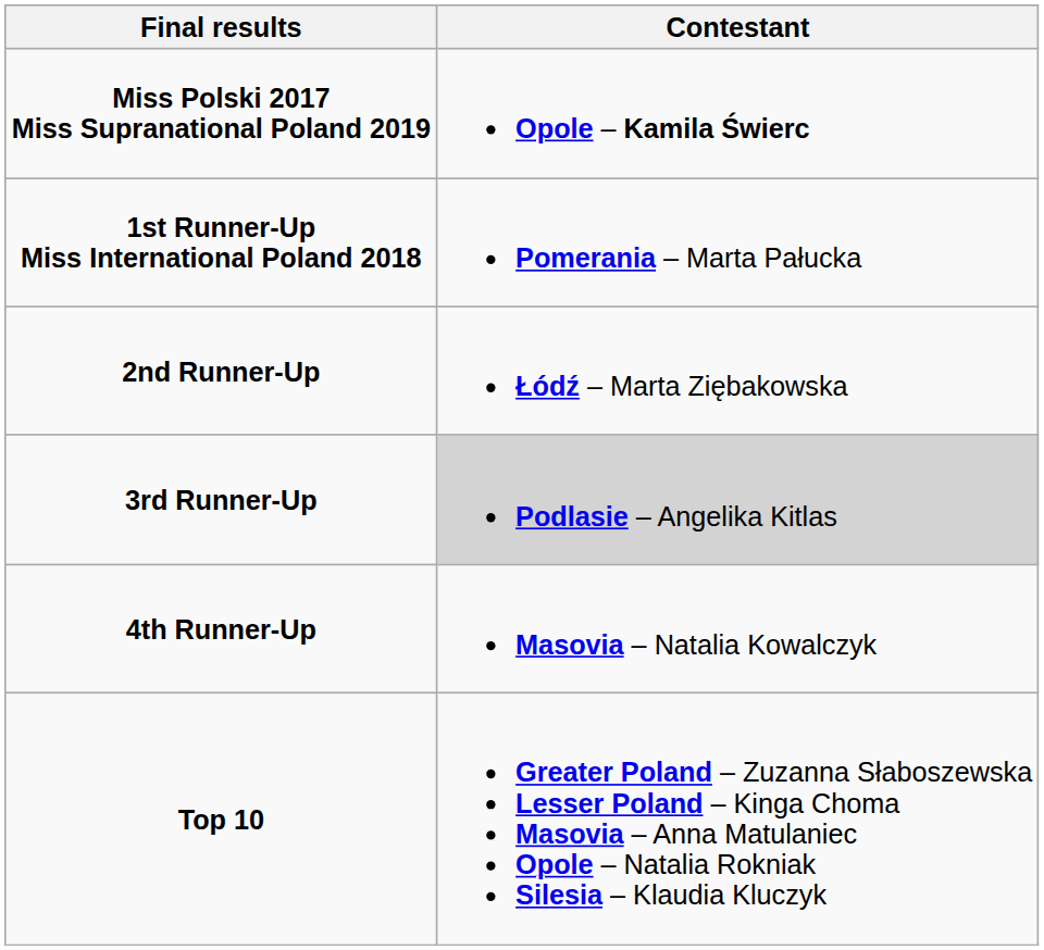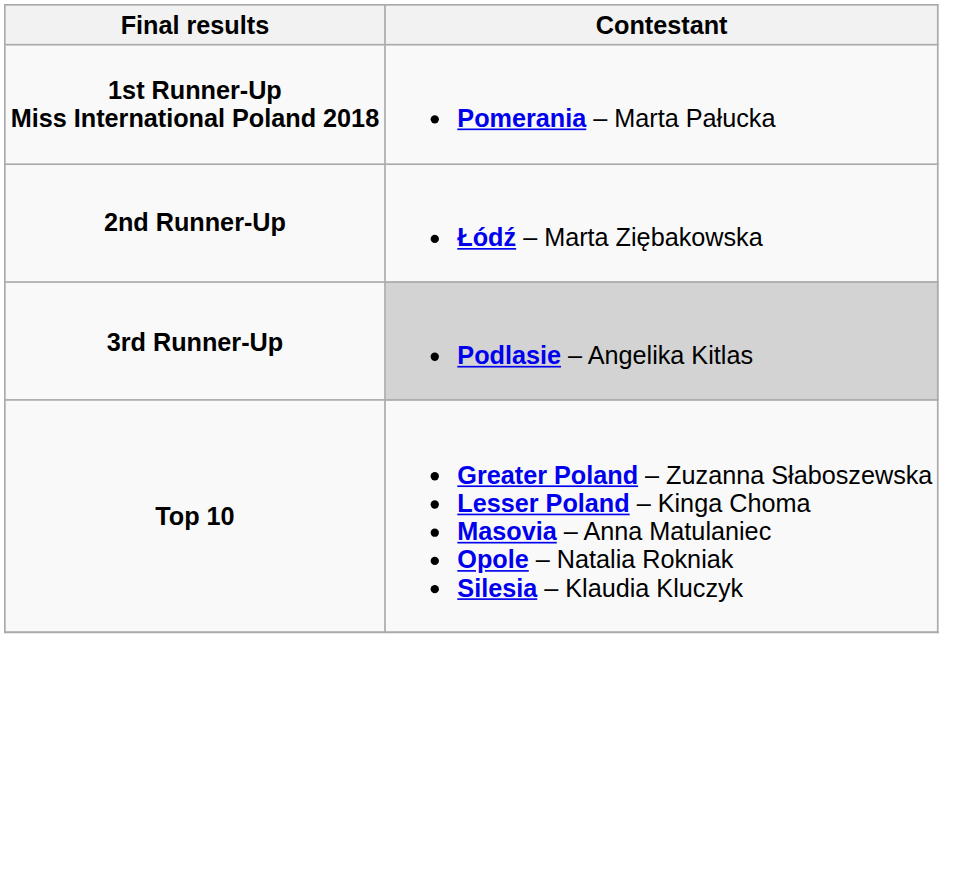- row: Miss Polski 2017 Miss Supranational Poland 2019 | Opole – Kamila Świerc
- row: 4th Runner-Up | Masovia – Natalia Kowalczyk
